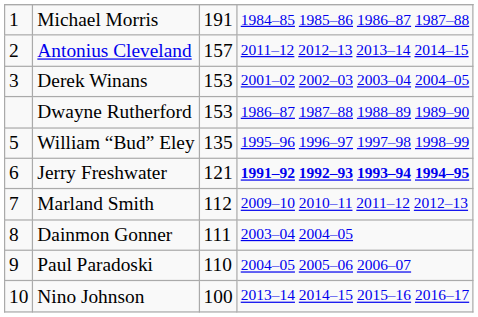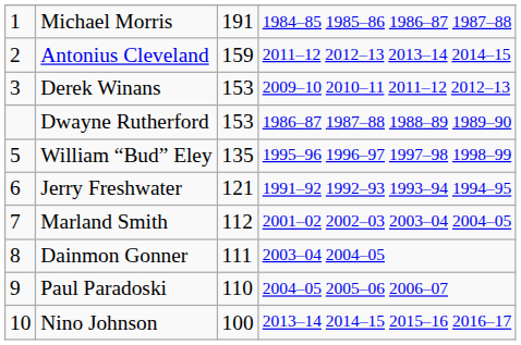Antonius Cleveland | column 3: 157 -> 159
Derek Winans | column 4: 2001–02 2002–03 2003–04 2004–05 -> 2009–10 2010–11 2011–12 2012–13
Jerry Freshwater | column 4: bold -> normal
Marland Smith | column 4: 2009–10 2010–11 2011–12 2012–13 -> 2001–02 2002–03 2003–04 2004–05
